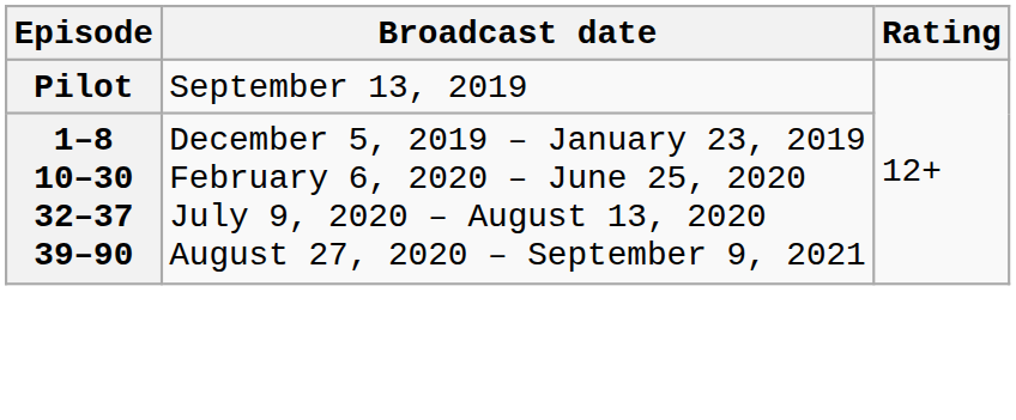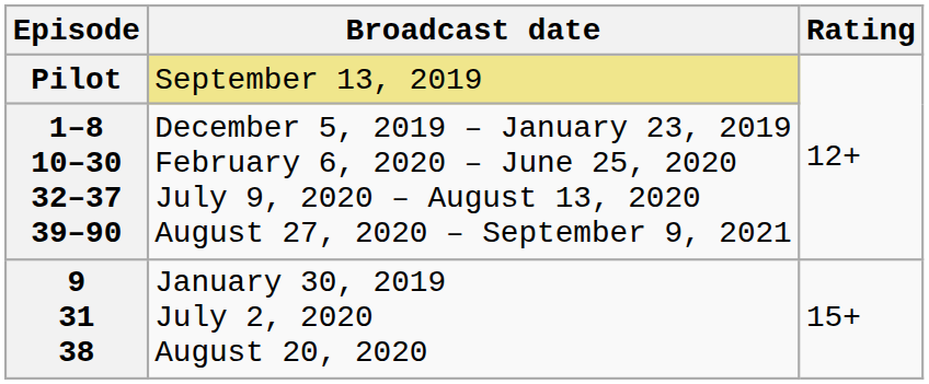Pilot | Broadcast date: no background -> khaki background
+ row: 9 31 38 | January 30, 2019 July 2, 2020 August 20, 2020 | 15+
